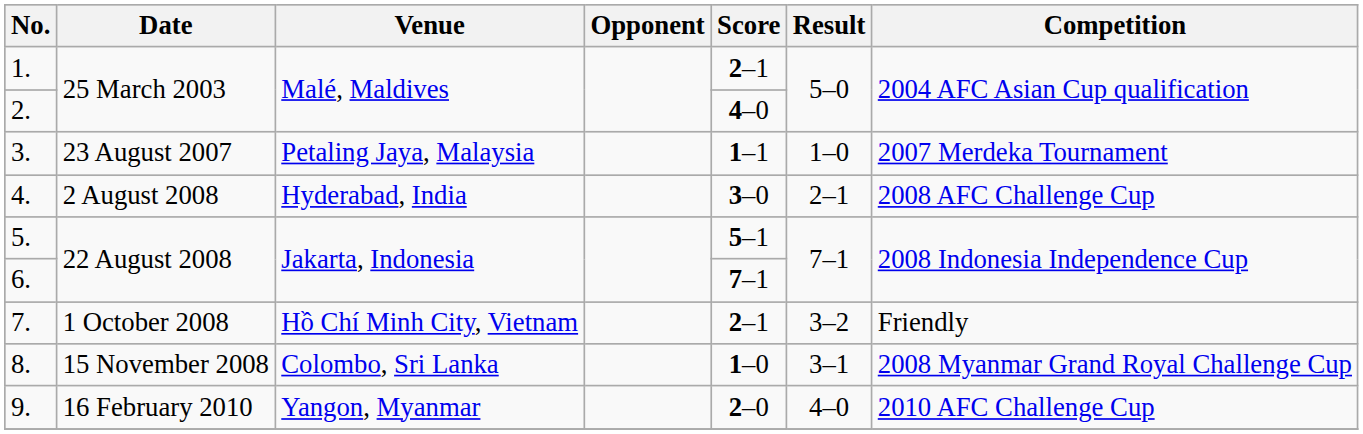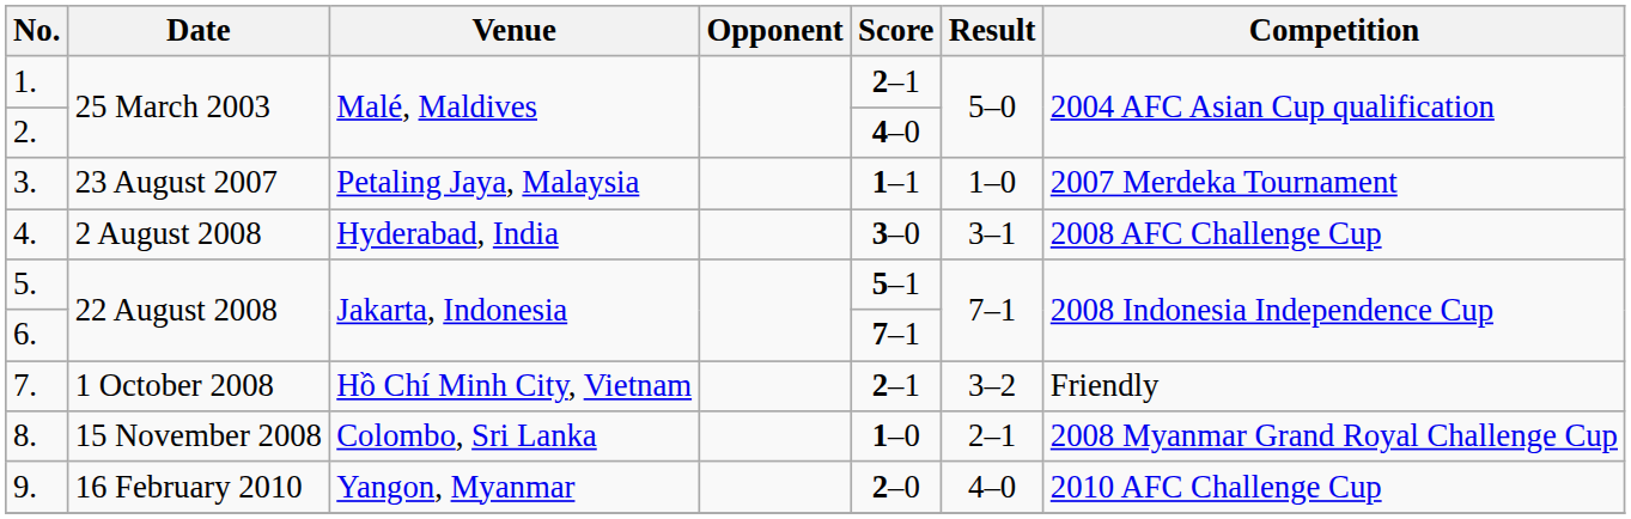4. | Result: 2–1 -> 3–1
8. | Result: 3–1 -> 2–1
